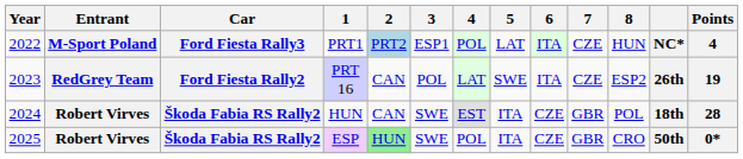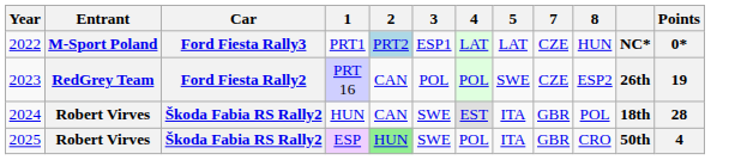- column: 6 | ITA | ITA | CZE | CZE
PRT1 | 4: POL -> LAT
PRT1 | Points: 4 -> 0*
PRT 16 | 4: LAT -> POL
ESP | Points: 0* -> 4
